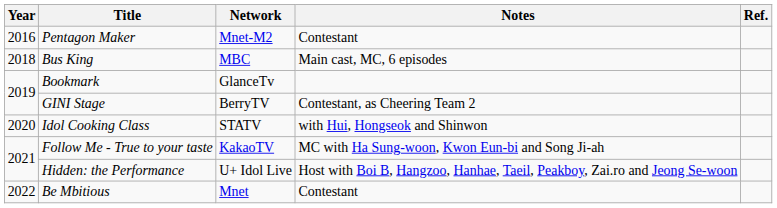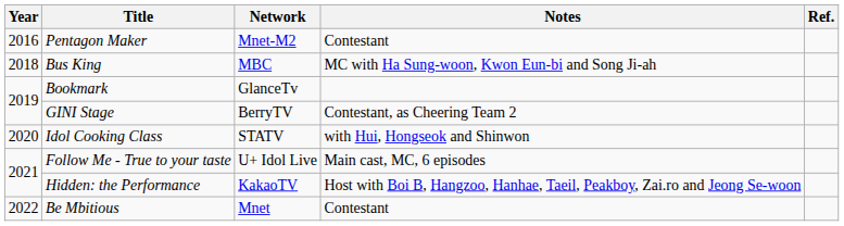Bus King | Notes: Main cast, MC, 6 episodes -> MC with Ha Sung-woon, Kwon Eun-bi and Song Ji-ah
Follow Me - True to your taste | Network: KakaoTV -> U+ Idol Live
Follow Me - True to your taste | Notes: MC with Ha Sung-woon, Kwon Eun-bi and Song Ji-ah -> Main cast, MC, 6 episodes
Hidden: the Performance | Network: U+ Idol Live -> KakaoTV
